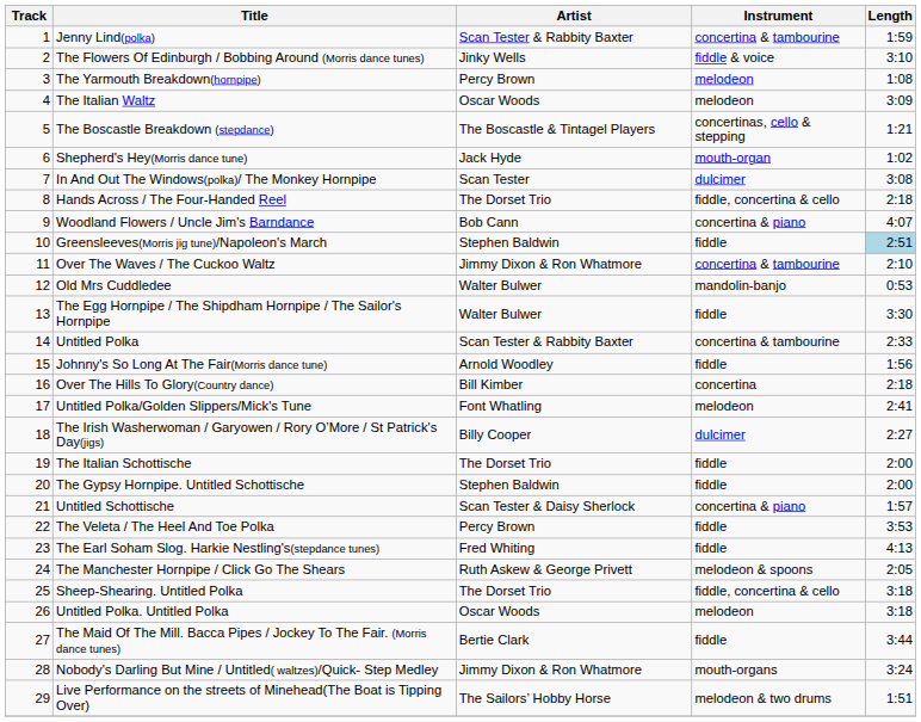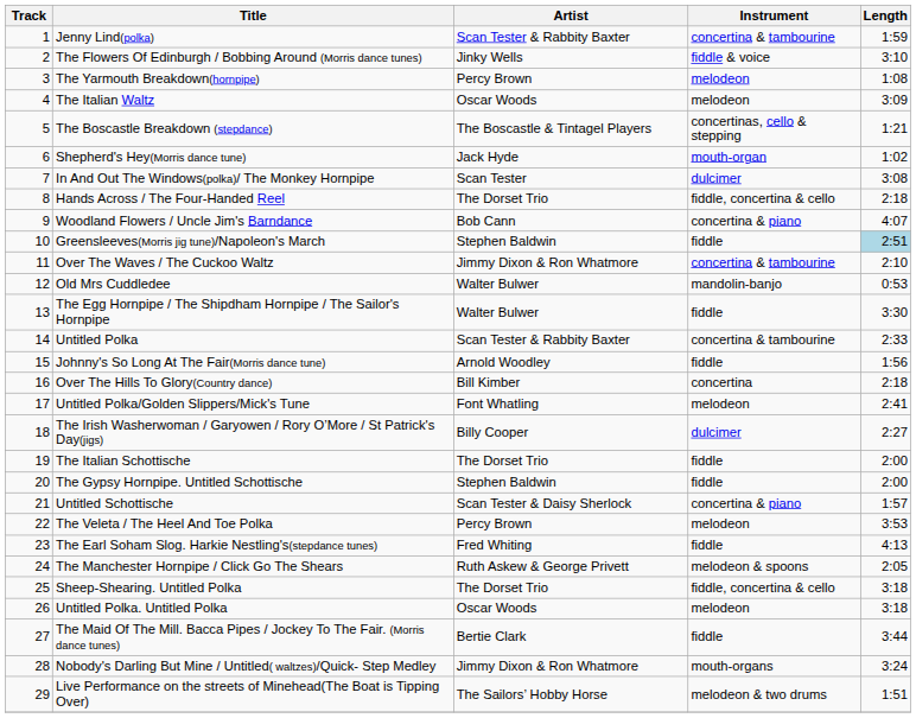The Veleta / The Heel And Toe Polka | Instrument: fiddle -> melodeon
